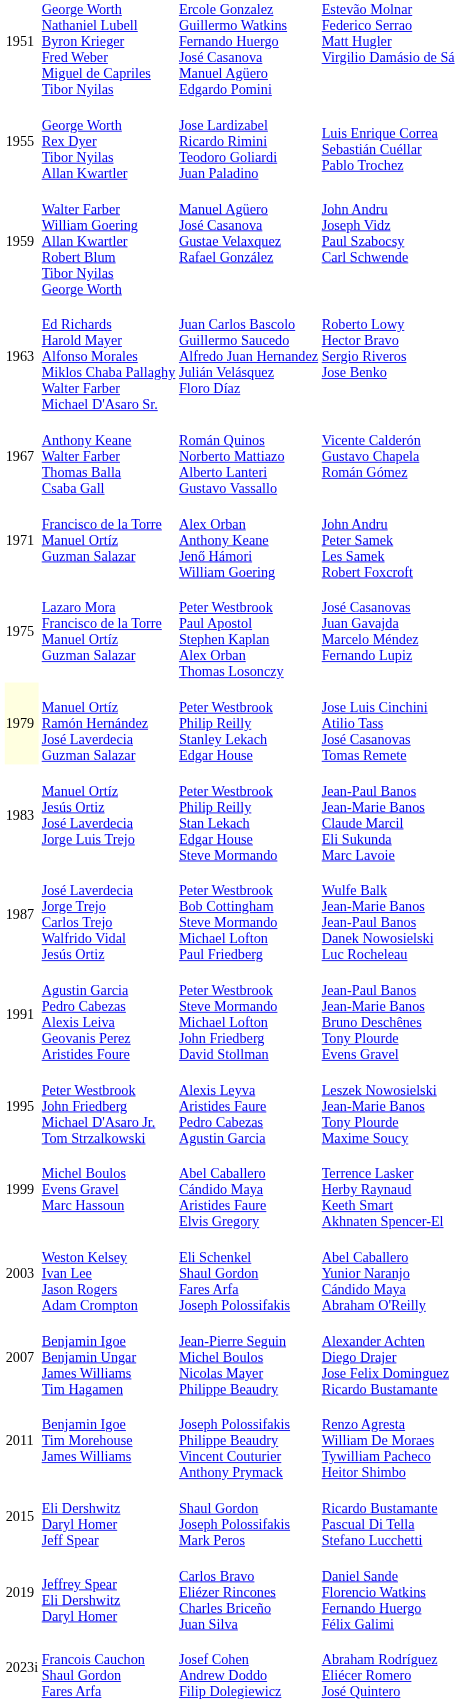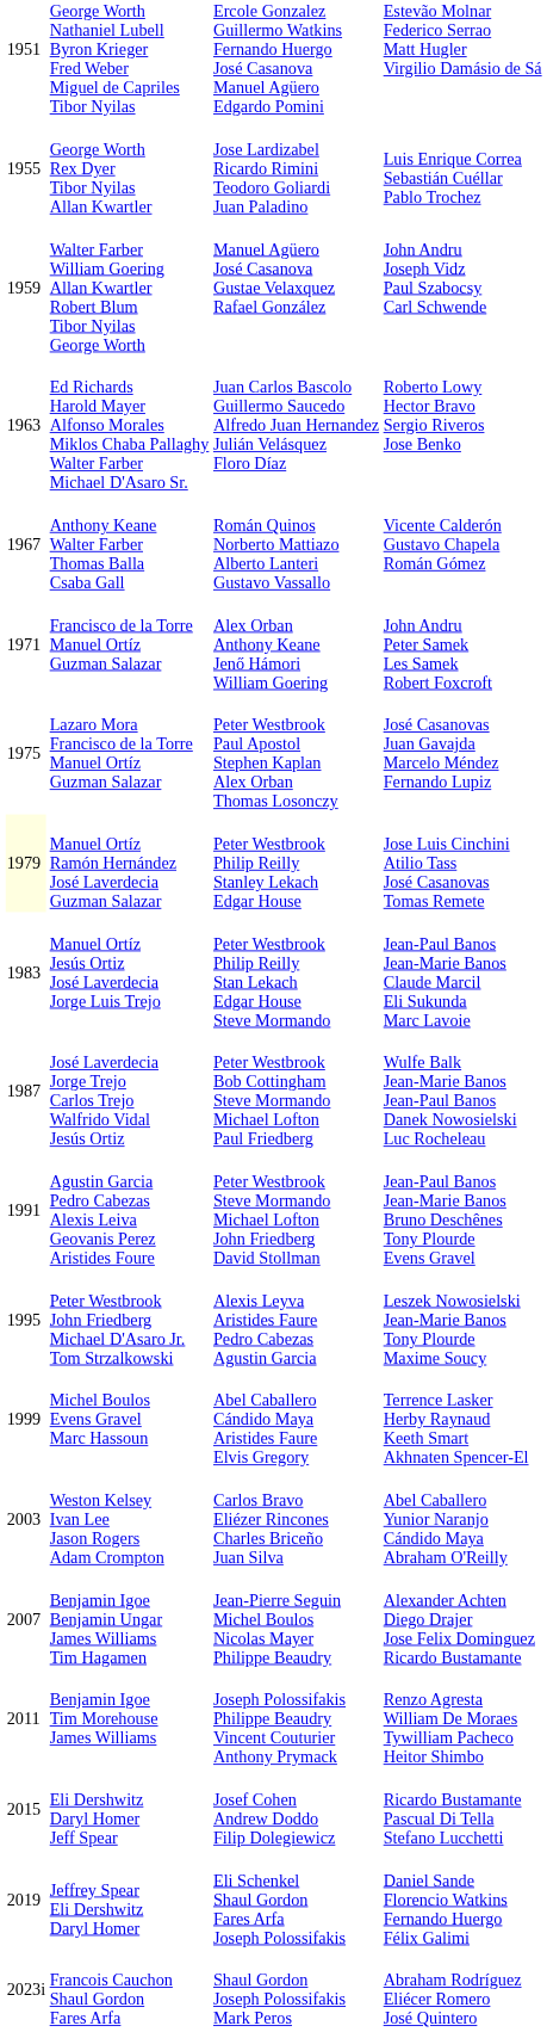Weston Kelsey Ivan Lee Jason Rogers Adam Crompton | column 3: Eli Schenkel Shaul Gordon Fares Arfa Joseph Polossifakis -> Carlos Bravo Eliézer Rincones Charles Briceño Juan Silva
Eli Dershwitz Daryl Homer Jeff Spear | column 3: Shaul Gordon Joseph Polossifakis Mark Peros -> Josef Cohen Andrew Doddo Filip Dolegiewicz
Jeffrey Spear Eli Dershwitz Daryl Homer | column 3: Carlos Bravo Eliézer Rincones Charles Briceño Juan Silva -> Eli Schenkel Shaul Gordon Fares Arfa Joseph Polossifakis
Francois Cauchon Shaul Gordon Fares Arfa | column 3: Josef Cohen Andrew Doddo Filip Dolegiewicz -> Shaul Gordon Joseph Polossifakis Mark Peros
